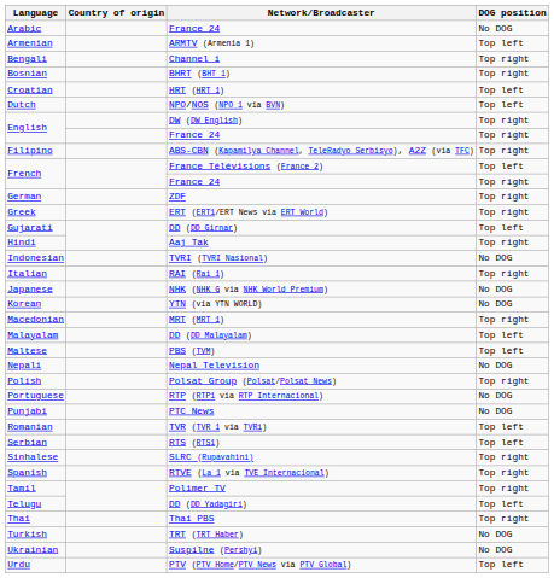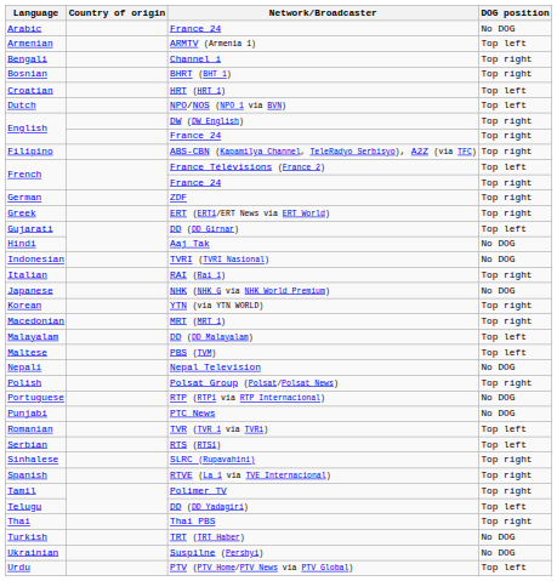Hindi | DOG position: Top right -> No DOG
Korean | DOG position: No DOG -> Top right
